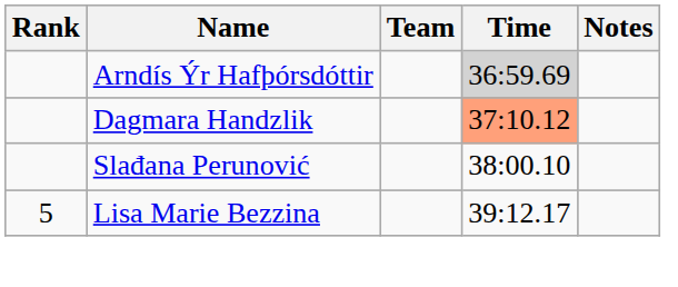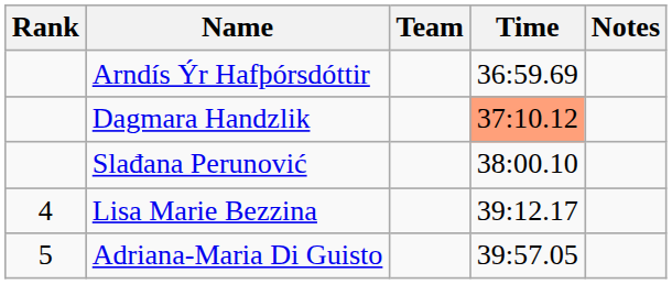Arndís Ýr Hafþórsdóttir | Time: lightgrey background -> no background
Lisa Marie Bezzina | Rank: 5 -> 4
+ row: 5 | Adriana-Maria Di Guisto | 39:57.05
